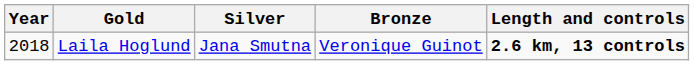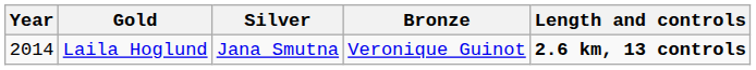Laila Hoglund | Year: 2018 -> 2014
